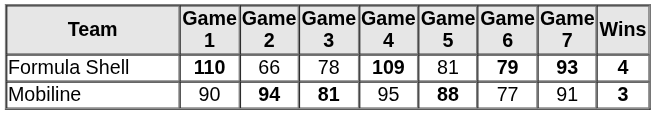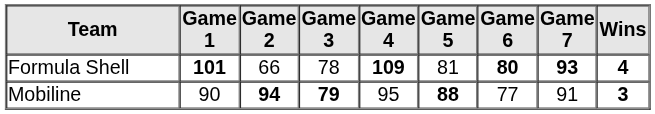Formula Shell | Game 1: 110 -> 101
Formula Shell | Game 6: 79 -> 80
Mobiline | Game 3: 81 -> 79
